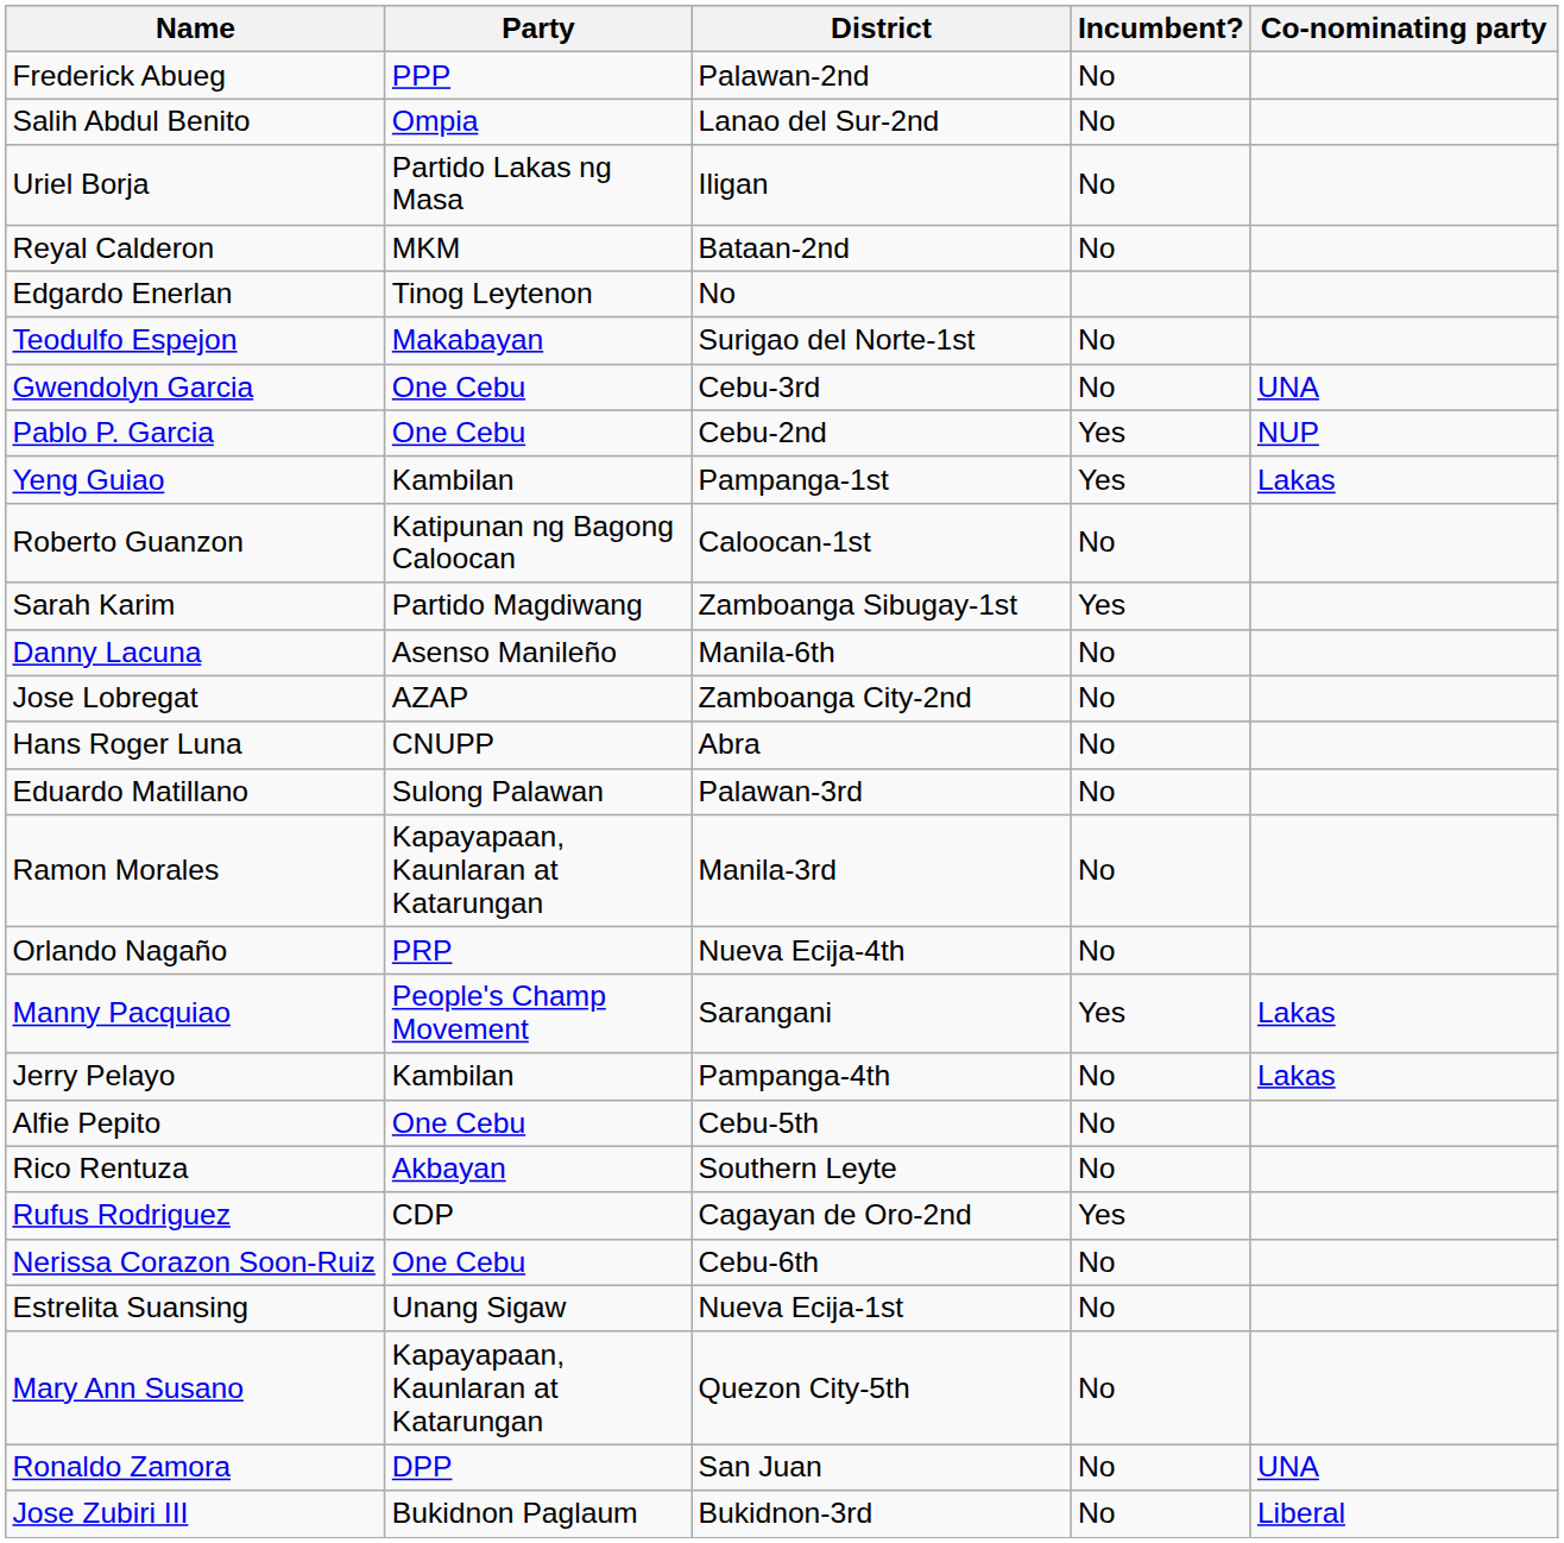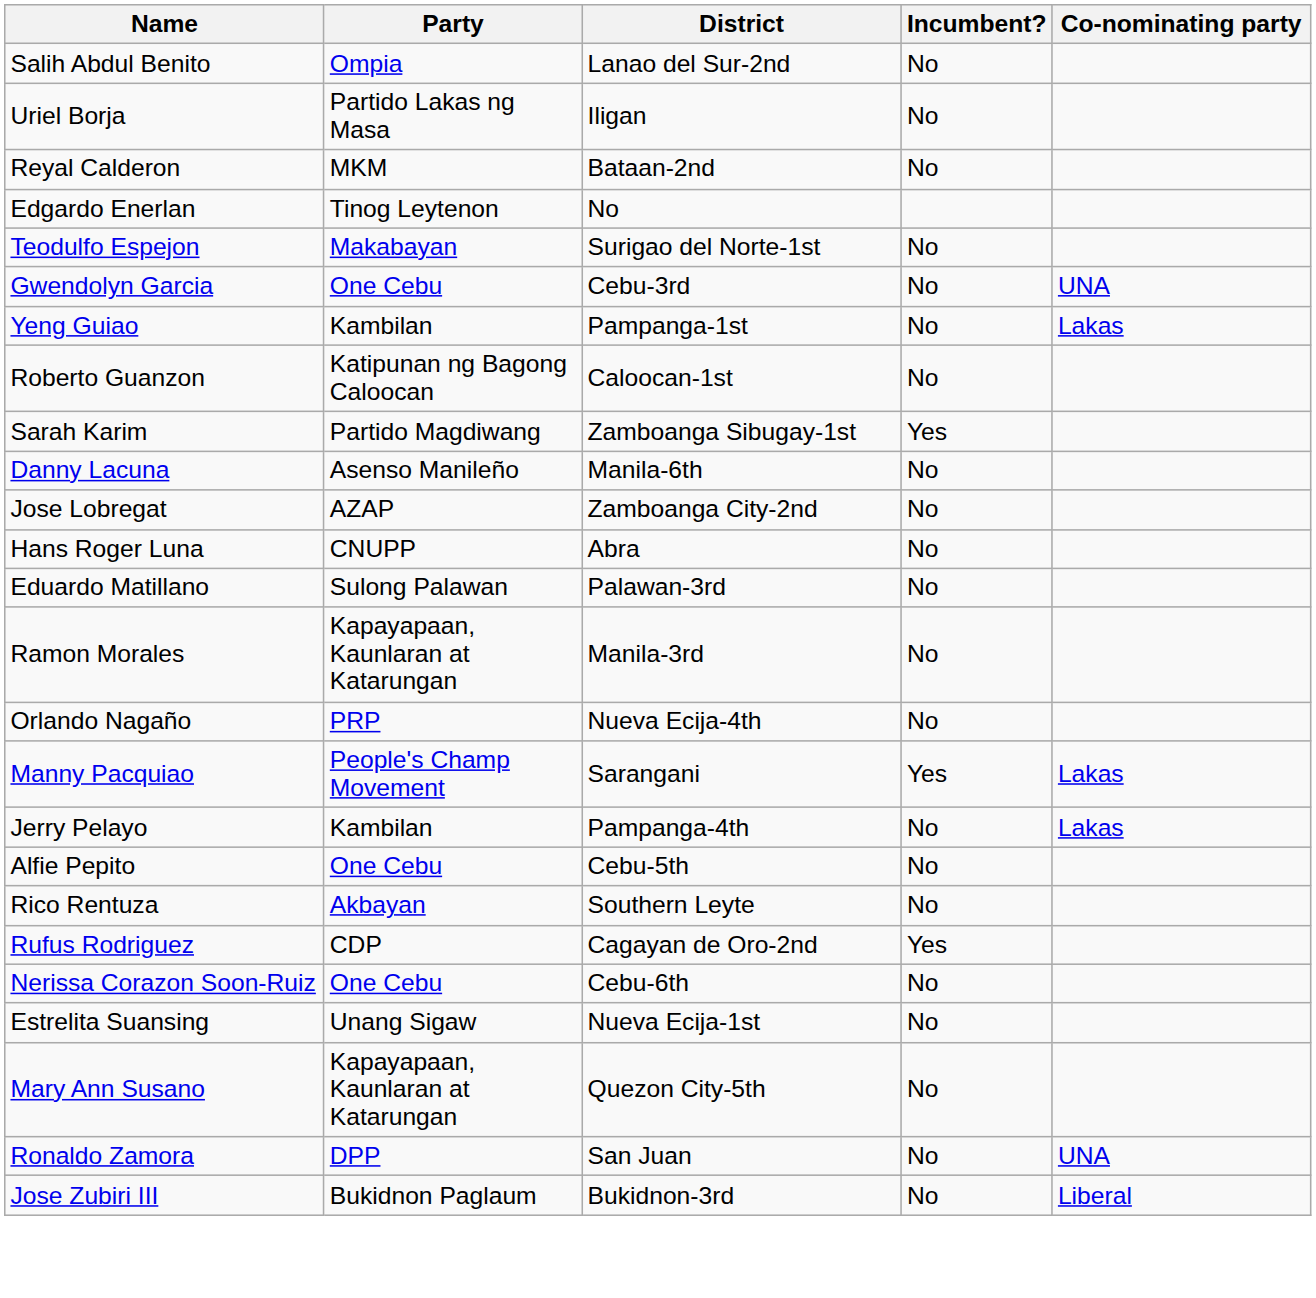- row: Frederick Abueg | PPP | Palawan-2nd | No
- row: Pablo P. Garcia | One Cebu | Cebu-2nd | Yes | NUP
Yeng Guiao | Incumbent?: Yes -> No
